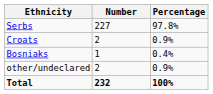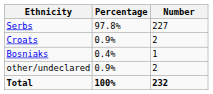columns swapped: Number <-> Percentage
